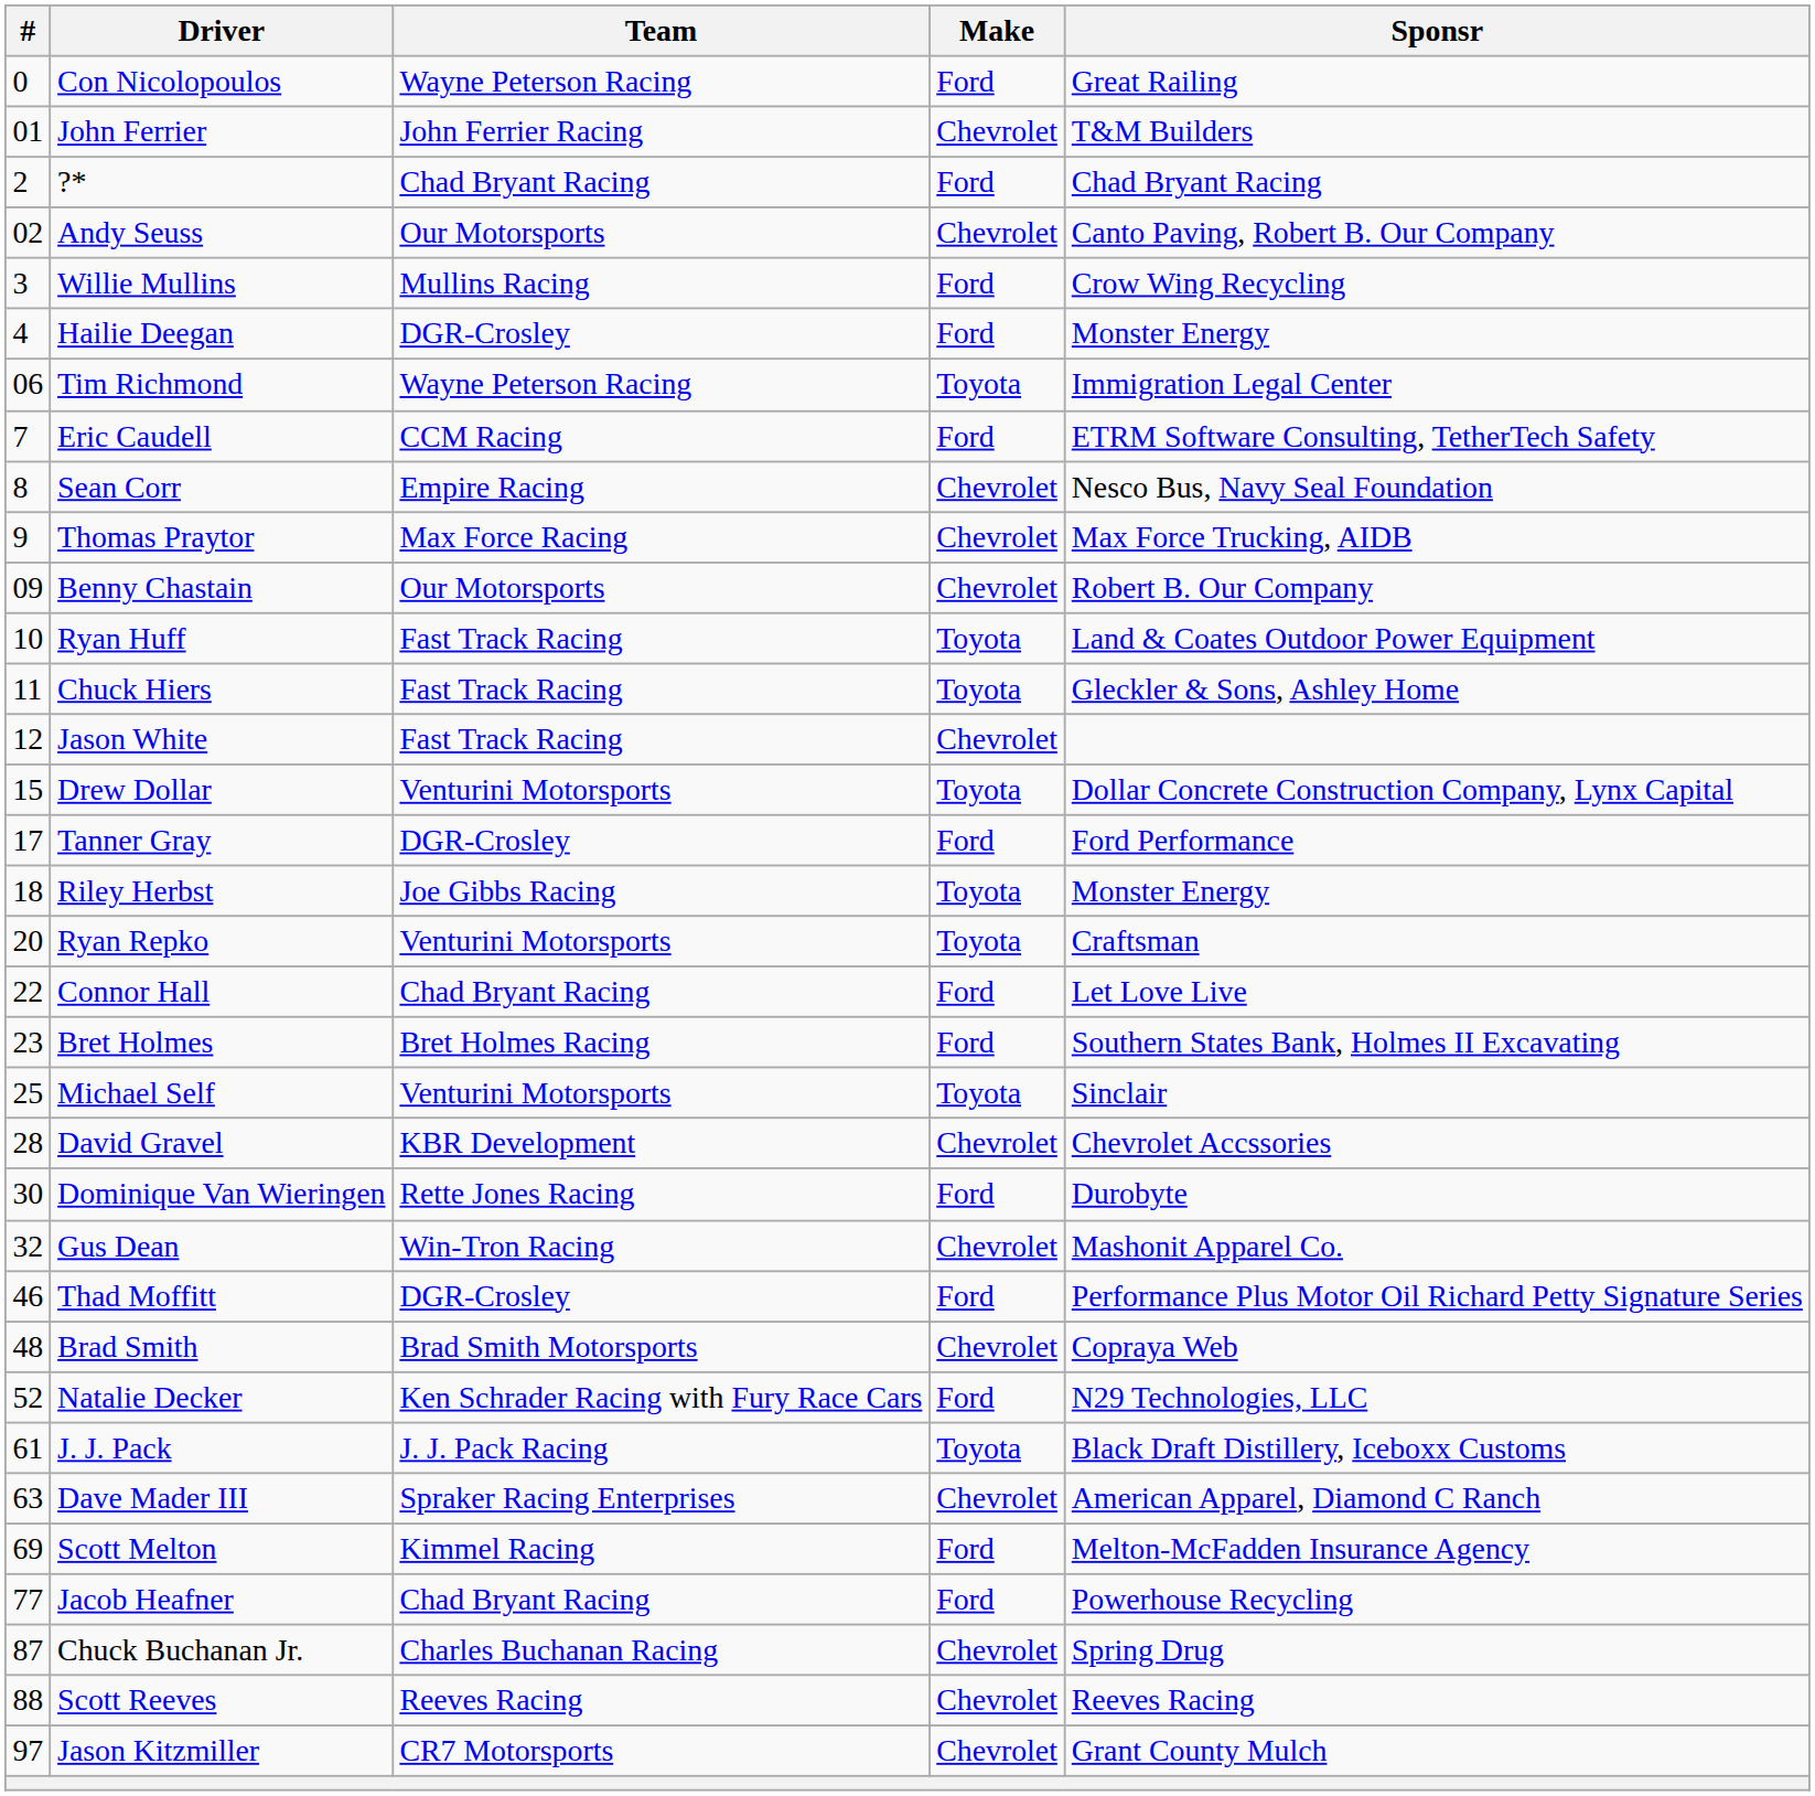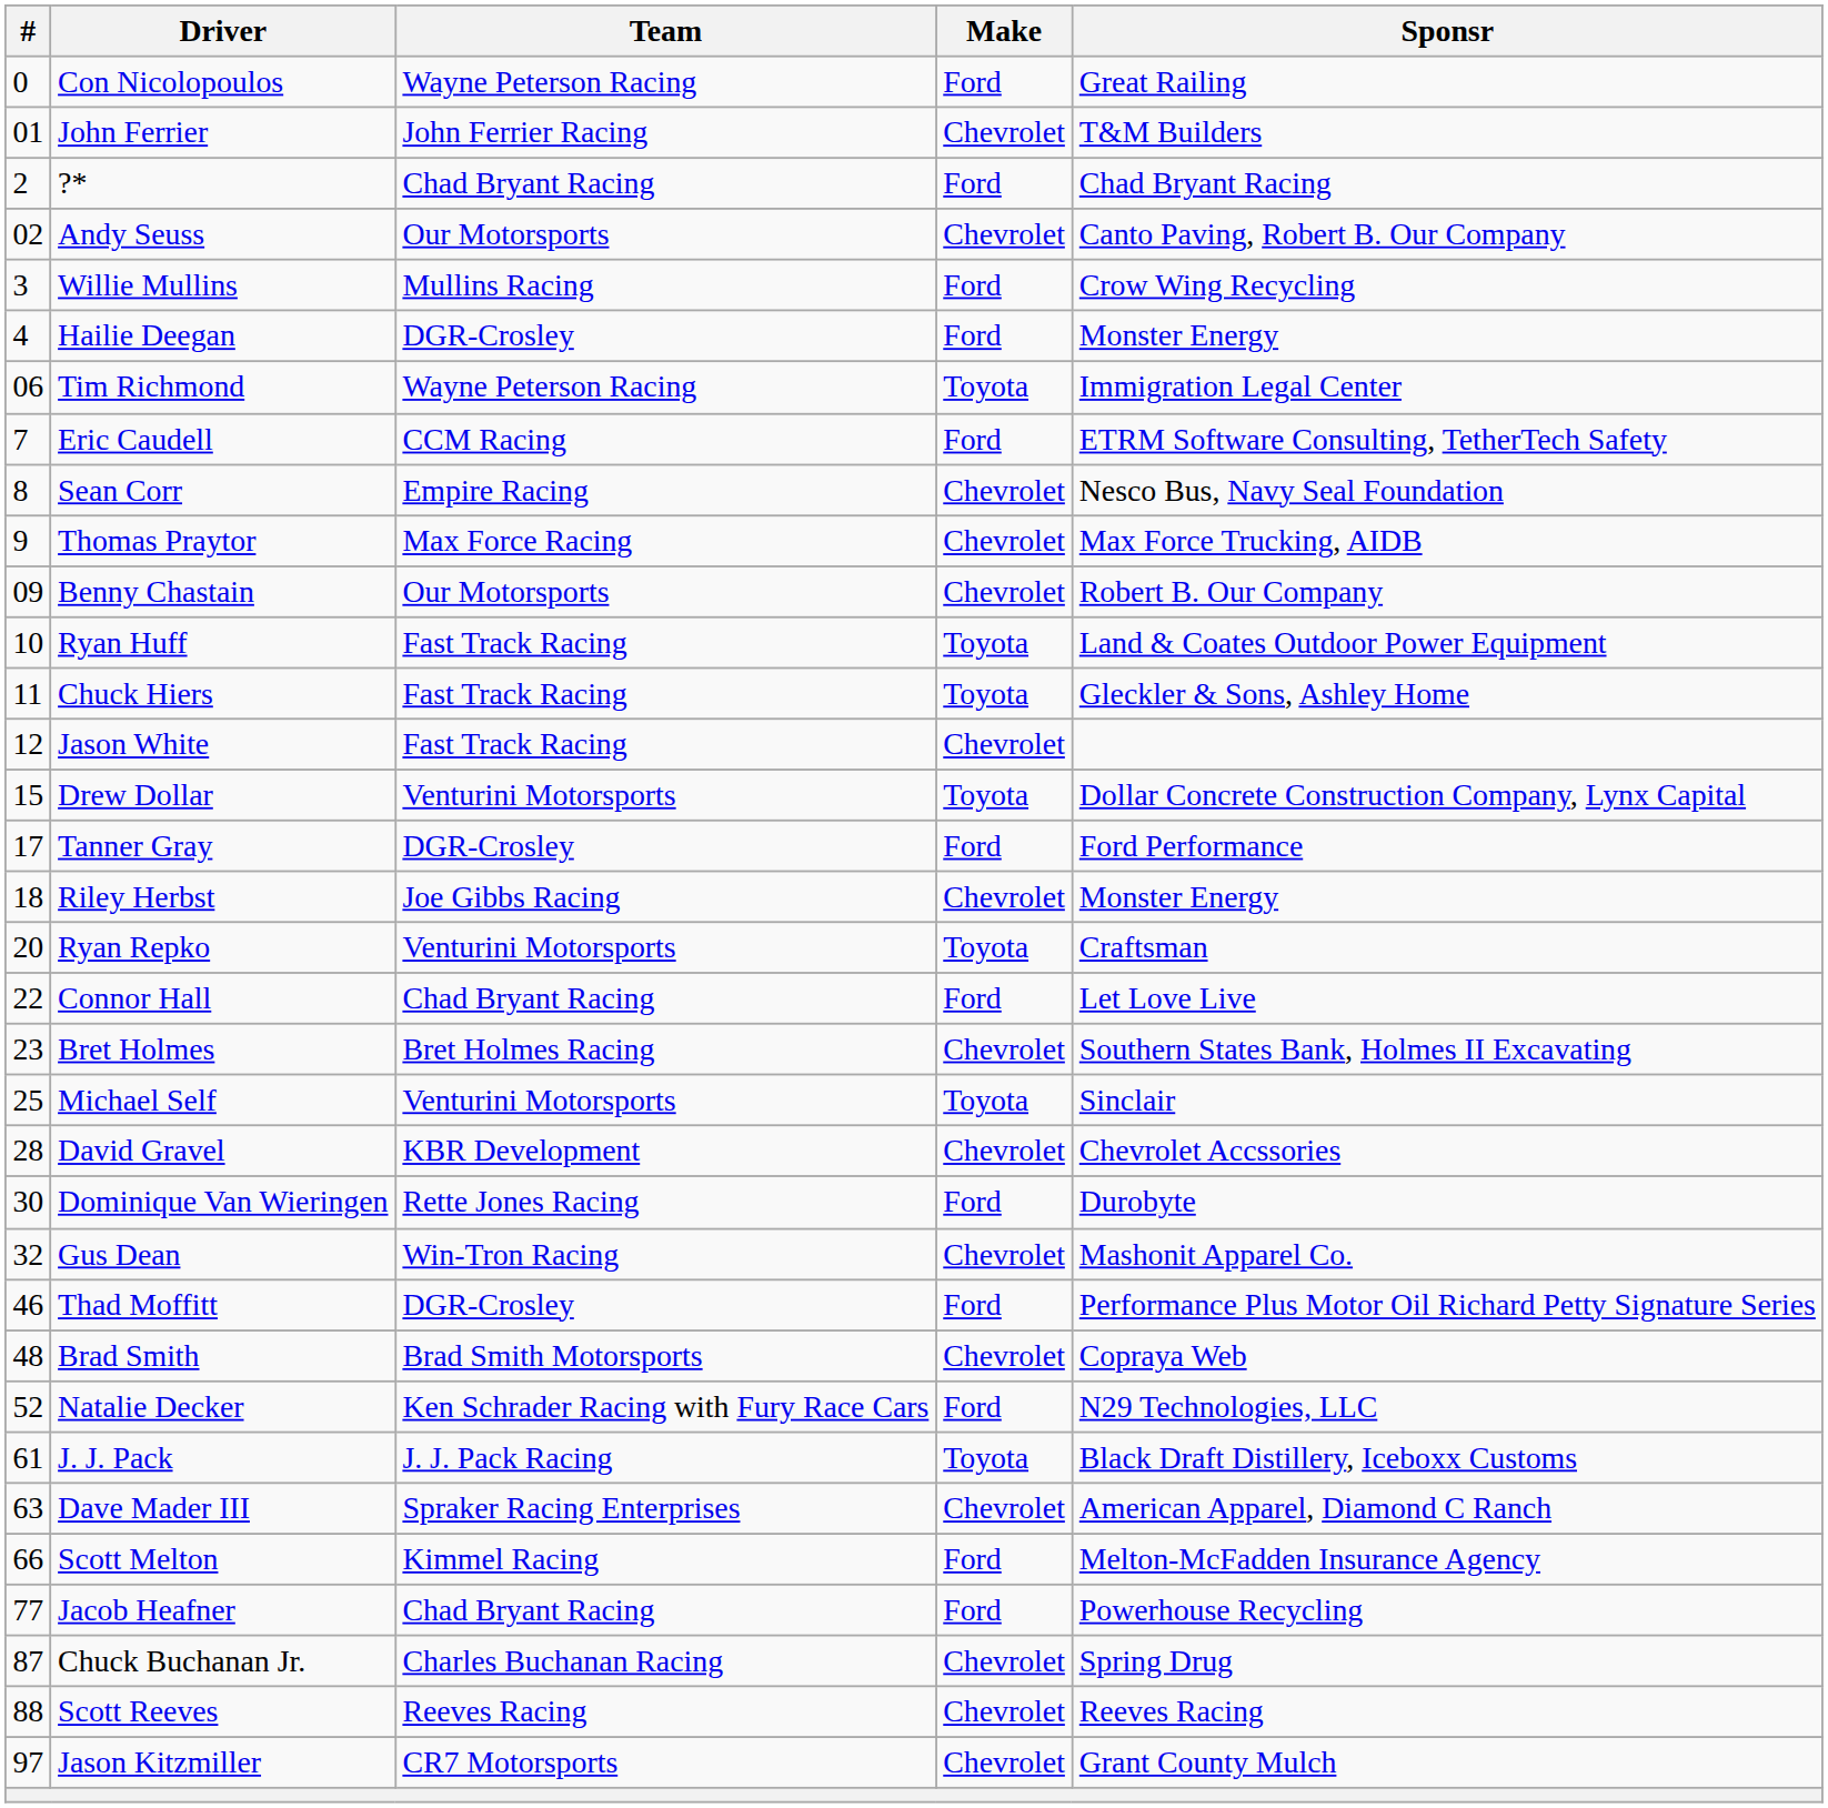Riley Herbst | Make: Toyota -> Chevrolet
Bret Holmes | Make: Ford -> Chevrolet
Scott Melton | #: 69 -> 66
